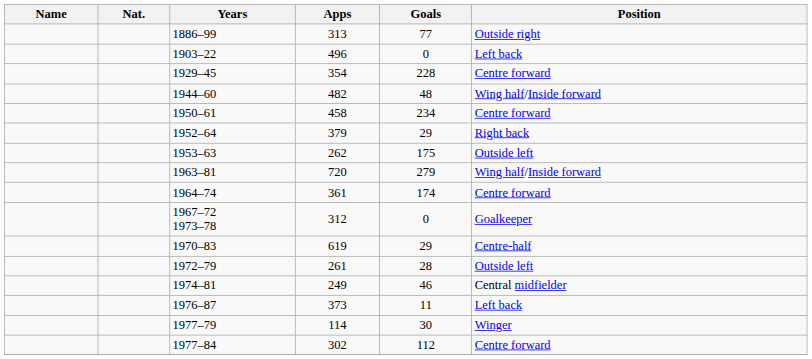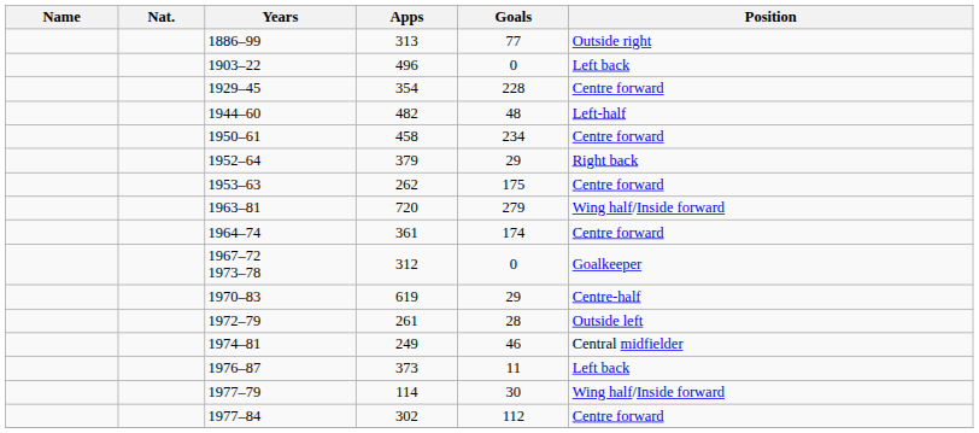1944–60 | Position: Wing half/Inside forward -> Left-half
1953–63 | Position: Outside left -> Centre forward
1977–79 | Position: Winger -> Wing half/Inside forward
